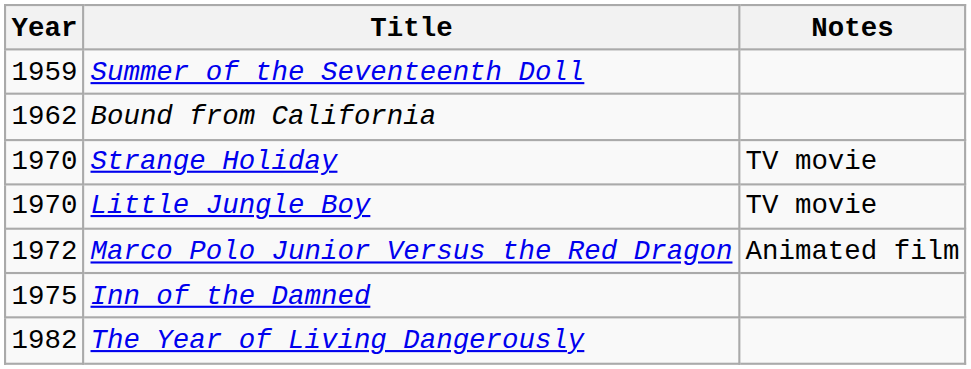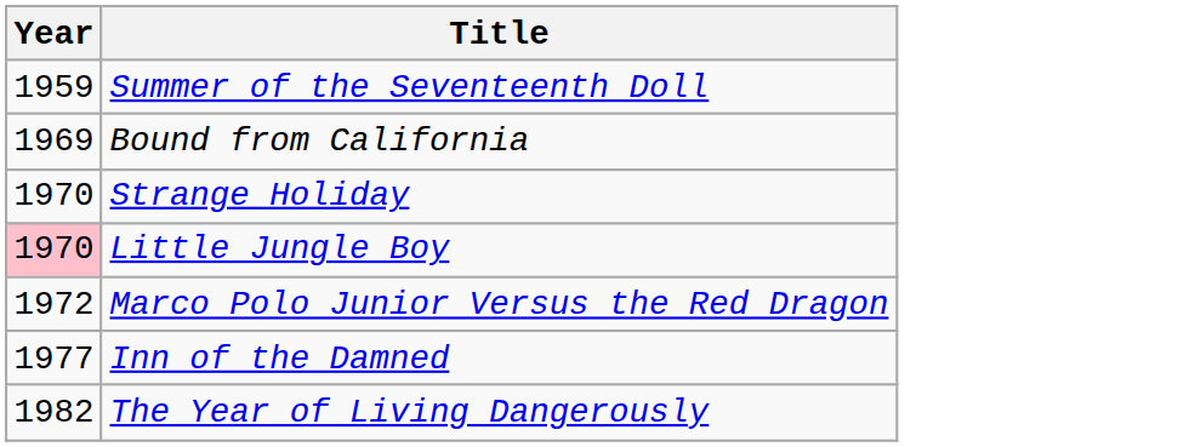- column: Notes | TV movie | TV movie | Animated film
Bound from California | Year: 1962 -> 1969
Little Jungle Boy | Year: no background -> pink background
Inn of the Damned | Year: 1975 -> 1977
